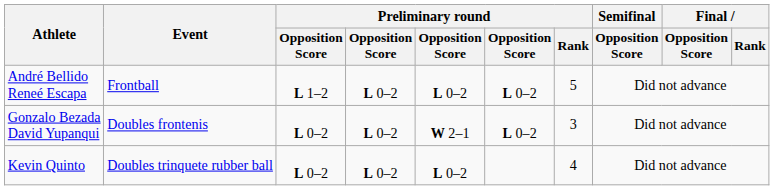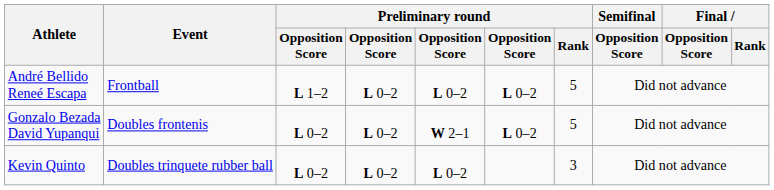Gonzalo Bezada David Yupanqui | Preliminary round / Rank: 3 -> 5
Kevin Quinto | Preliminary round / Rank: 4 -> 3
